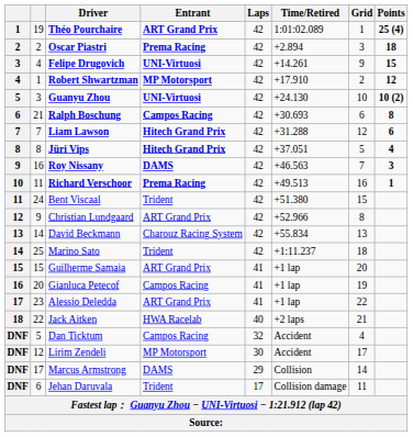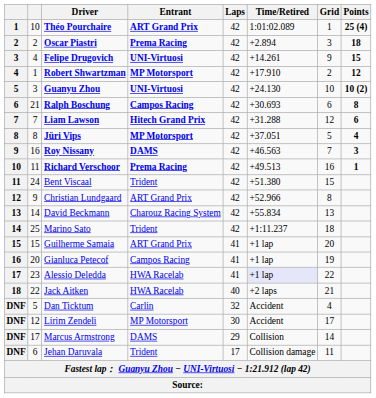Théo Pourchaire | column 2: 19 -> 10
Jüri Vips | Entrant: Hitech Grand Prix -> MP Motorsport
Alessio Deledda | Entrant: ART Grand Prix -> HWA Racelab
Alessio Deledda | Time/Retired: no background -> lavender background
Dan Ticktum | Entrant: Campos Racing -> Carlin
